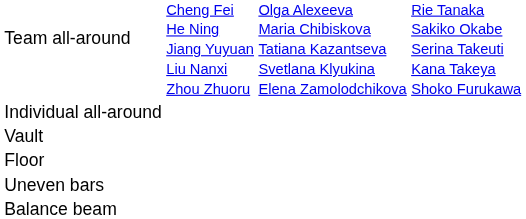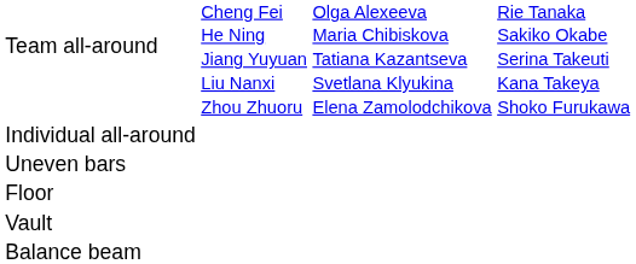rows swapped: Vault <-> Uneven bars
